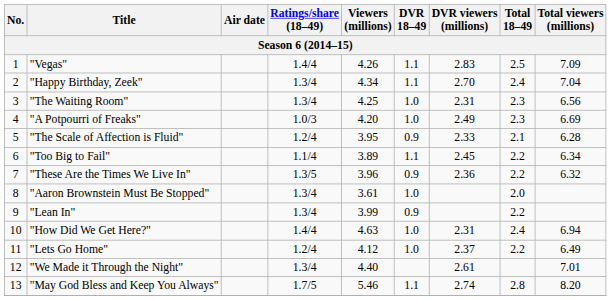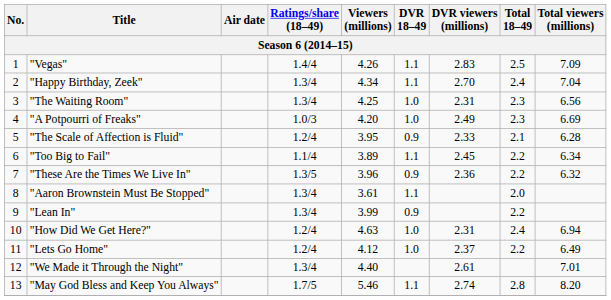"Aaron Brownstein Must Be Stopped" | DVR 18–49: 1.0 -> 1.1
"How Did We Get Here?" | Ratings/share (18–49): 1.4/4 -> 1.2/4
